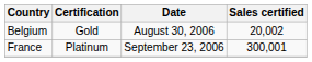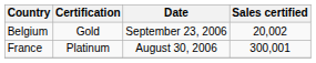Belgium | Date: August 30, 2006 -> September 23, 2006
France | Date: September 23, 2006 -> August 30, 2006
